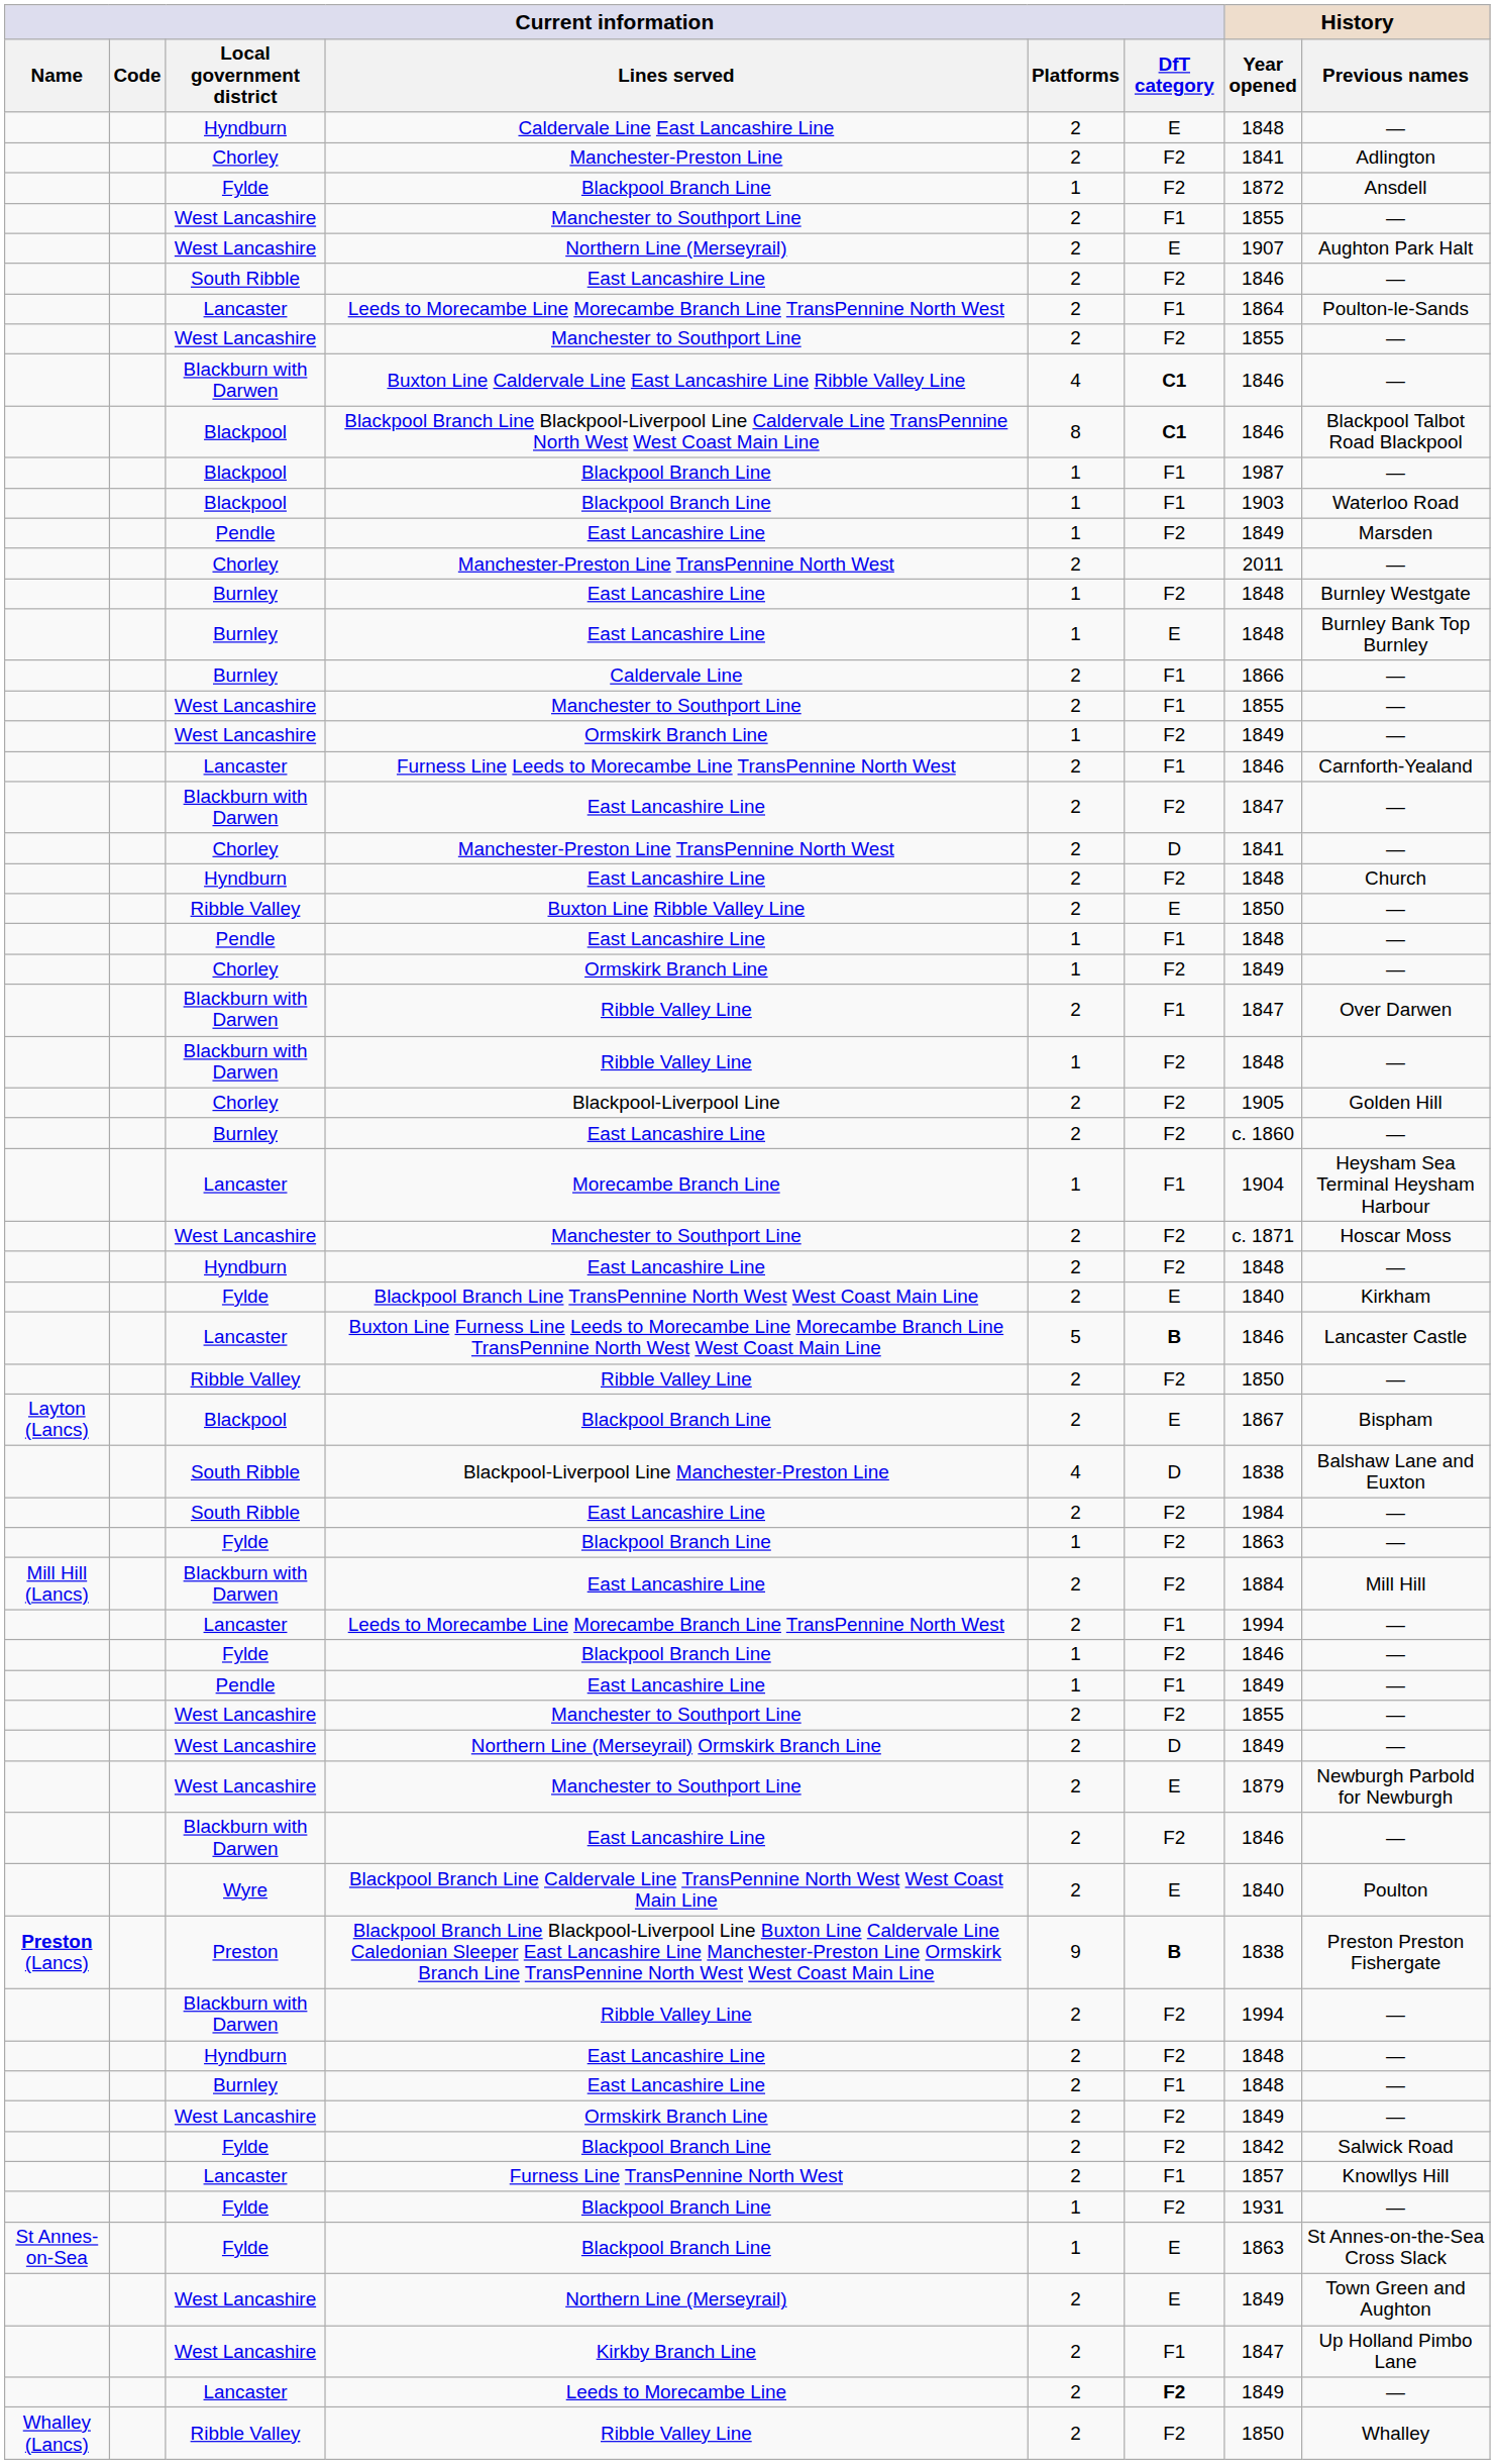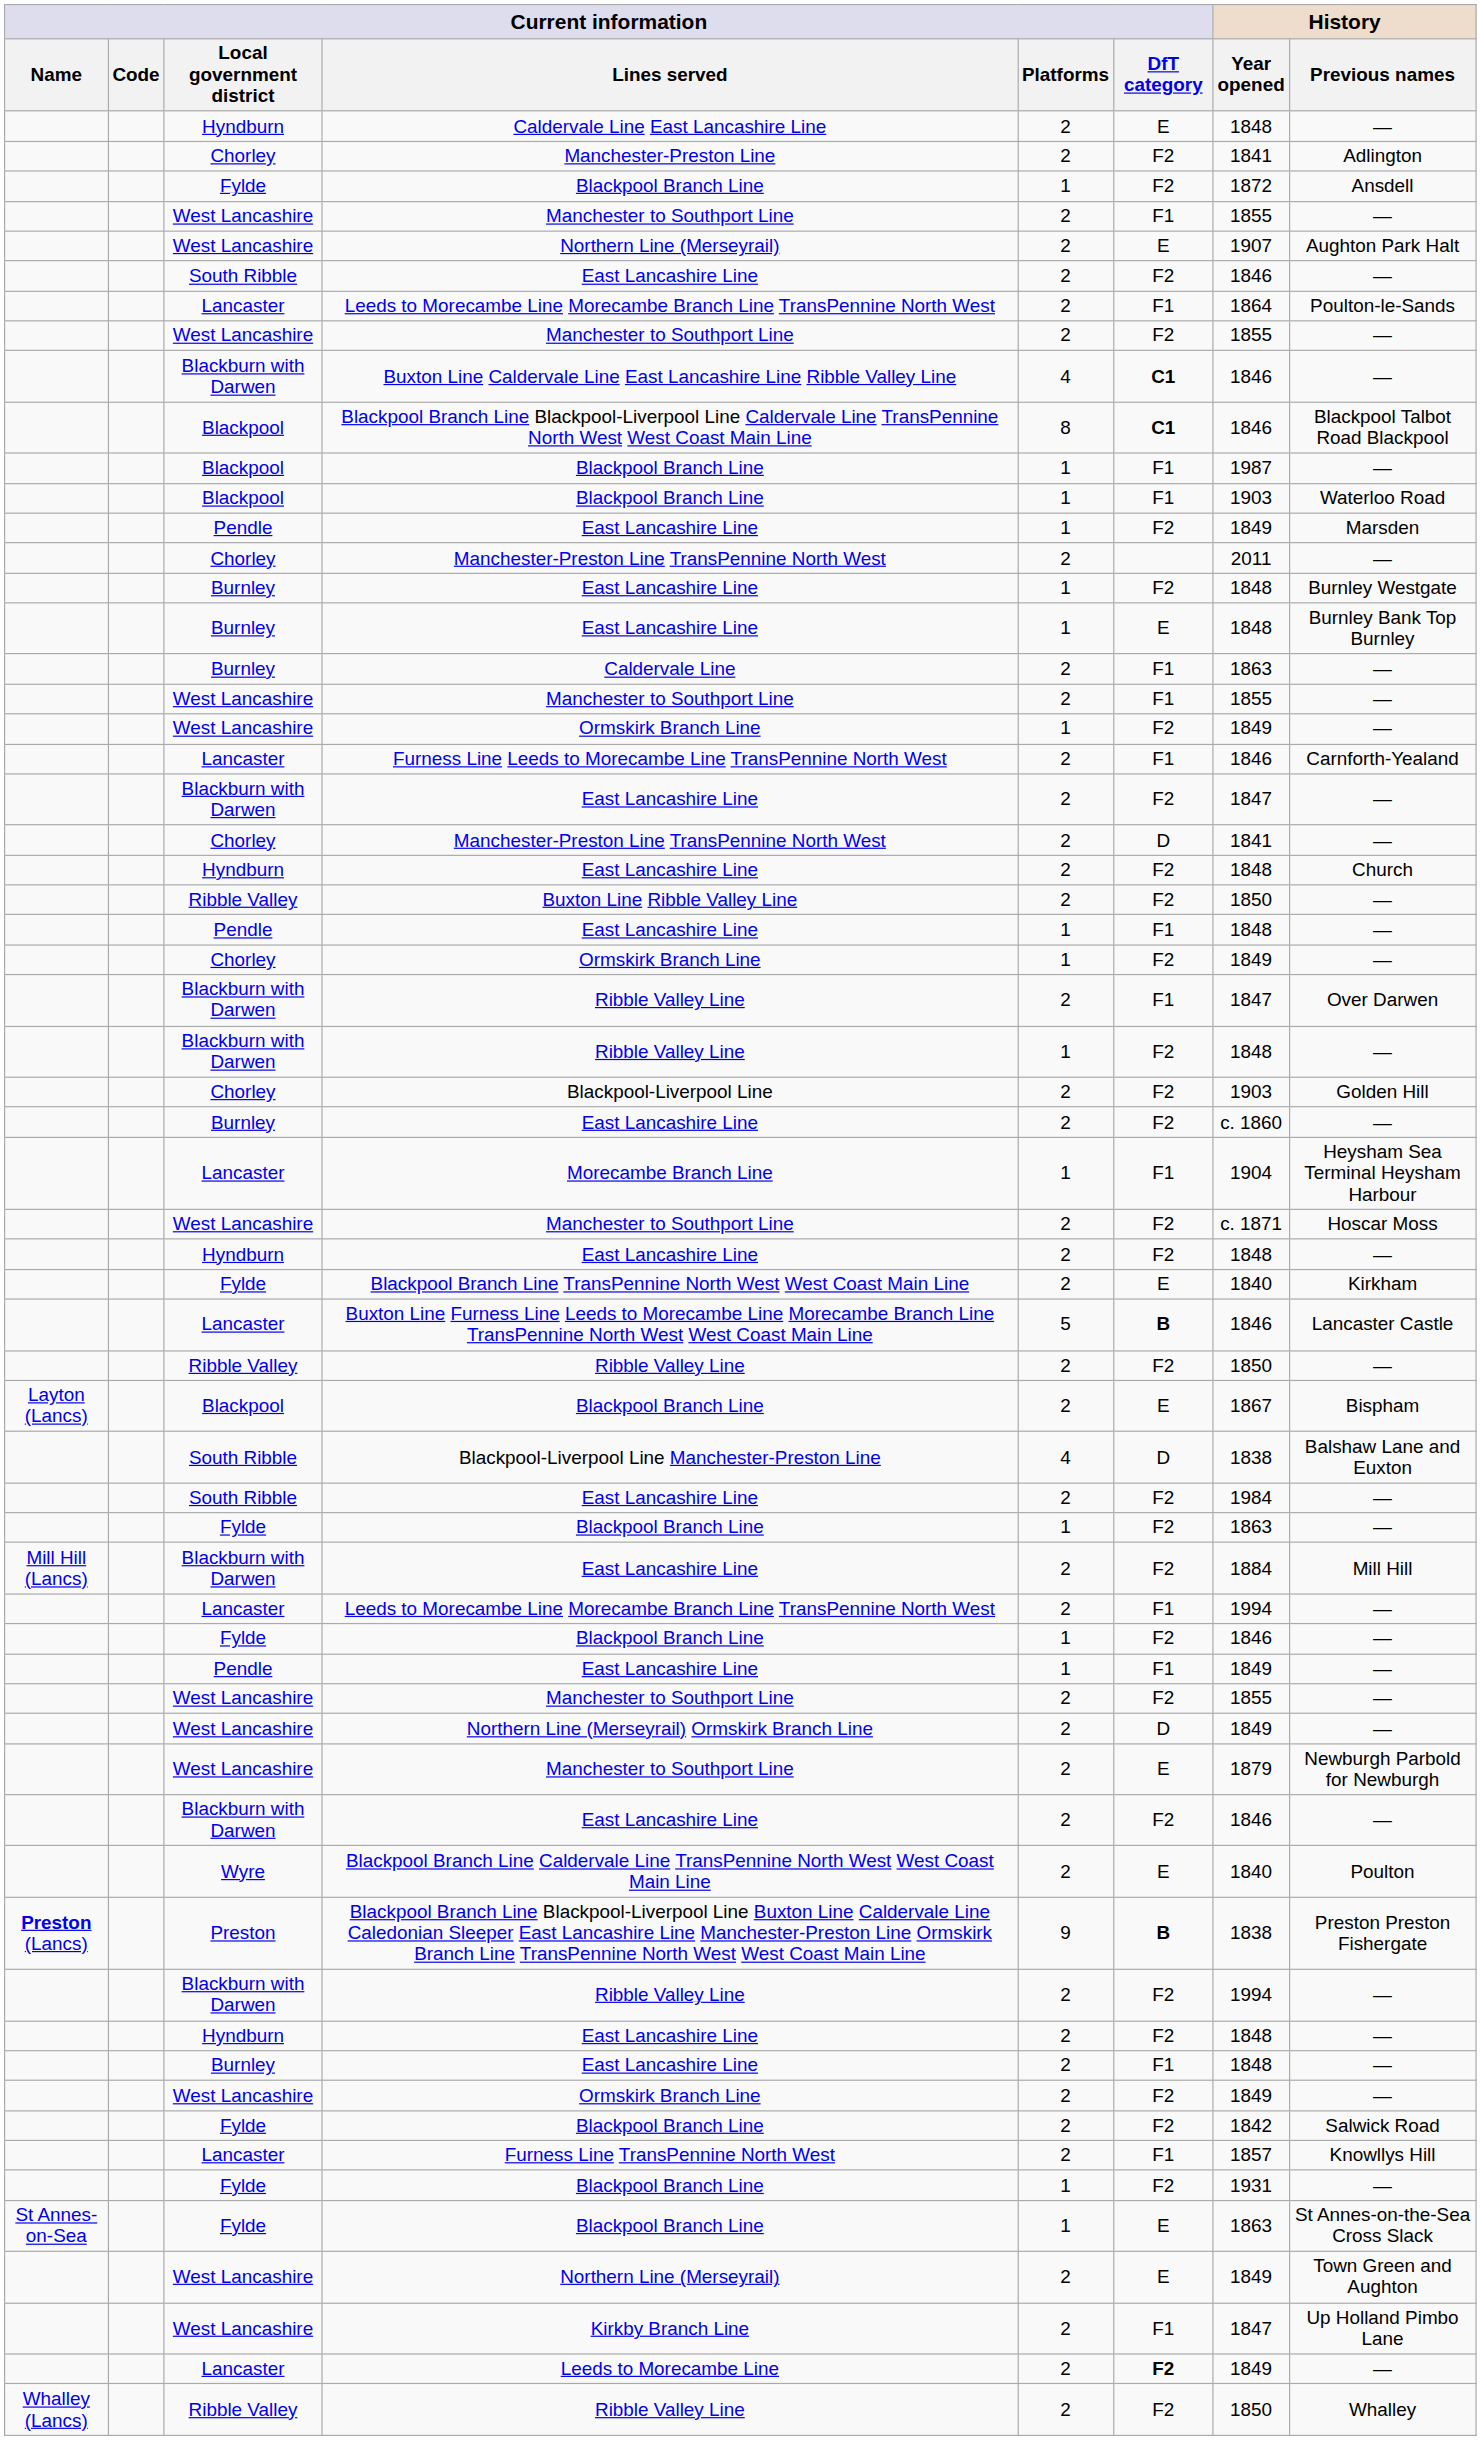Caldervale Line | History / Year opened: 1866 -> 1863
Buxton Line Ribble Valley Line | Current information / DfT category: E -> F2
Blackpool-Liverpool Line | History / Year opened: 1905 -> 1903
